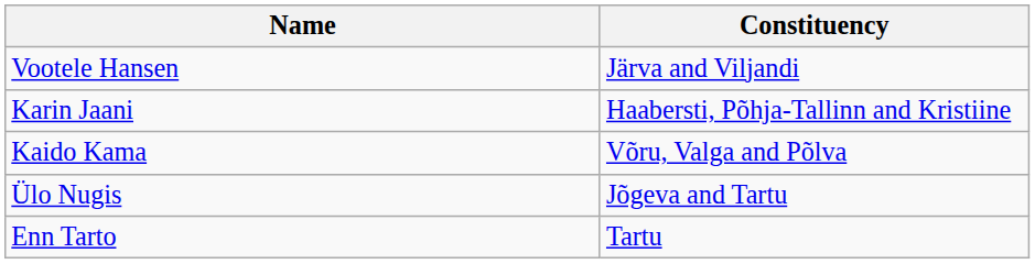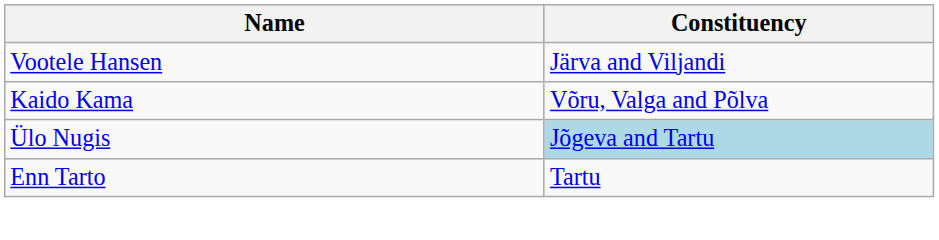- row: Karin Jaani | Haabersti, Põhja-Tallinn and Kristiine
Ülo Nugis | Constituency: no background -> lightblue background
